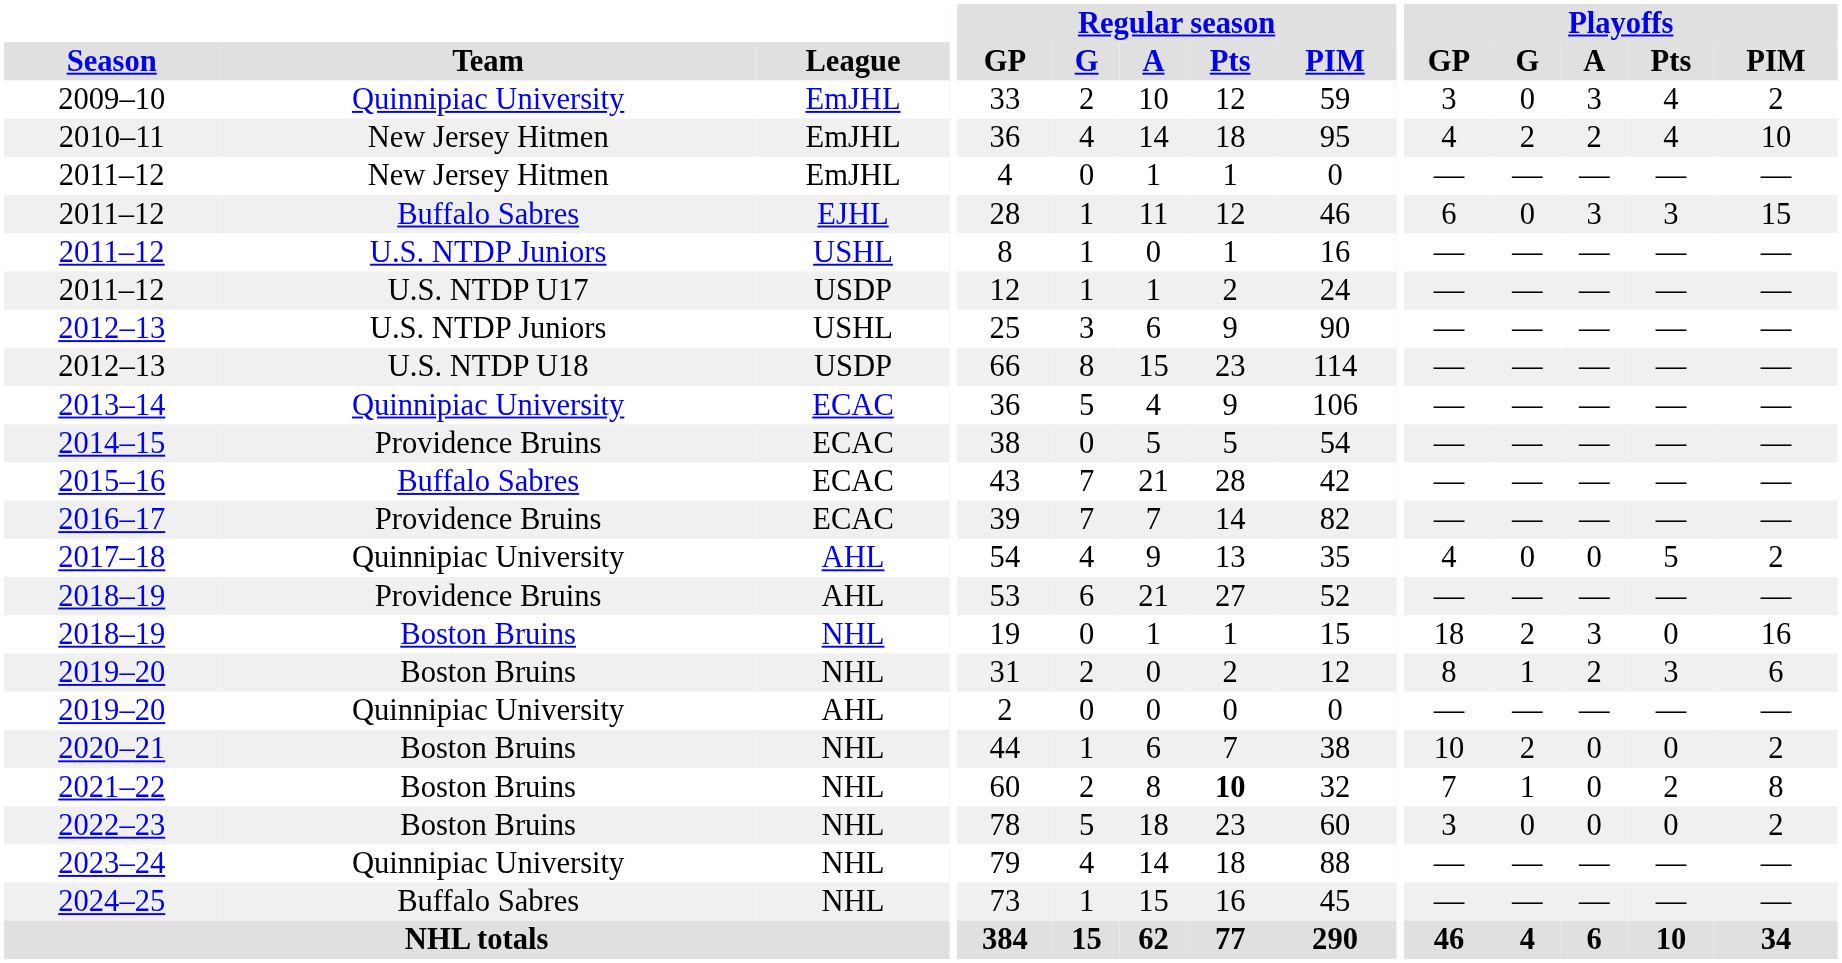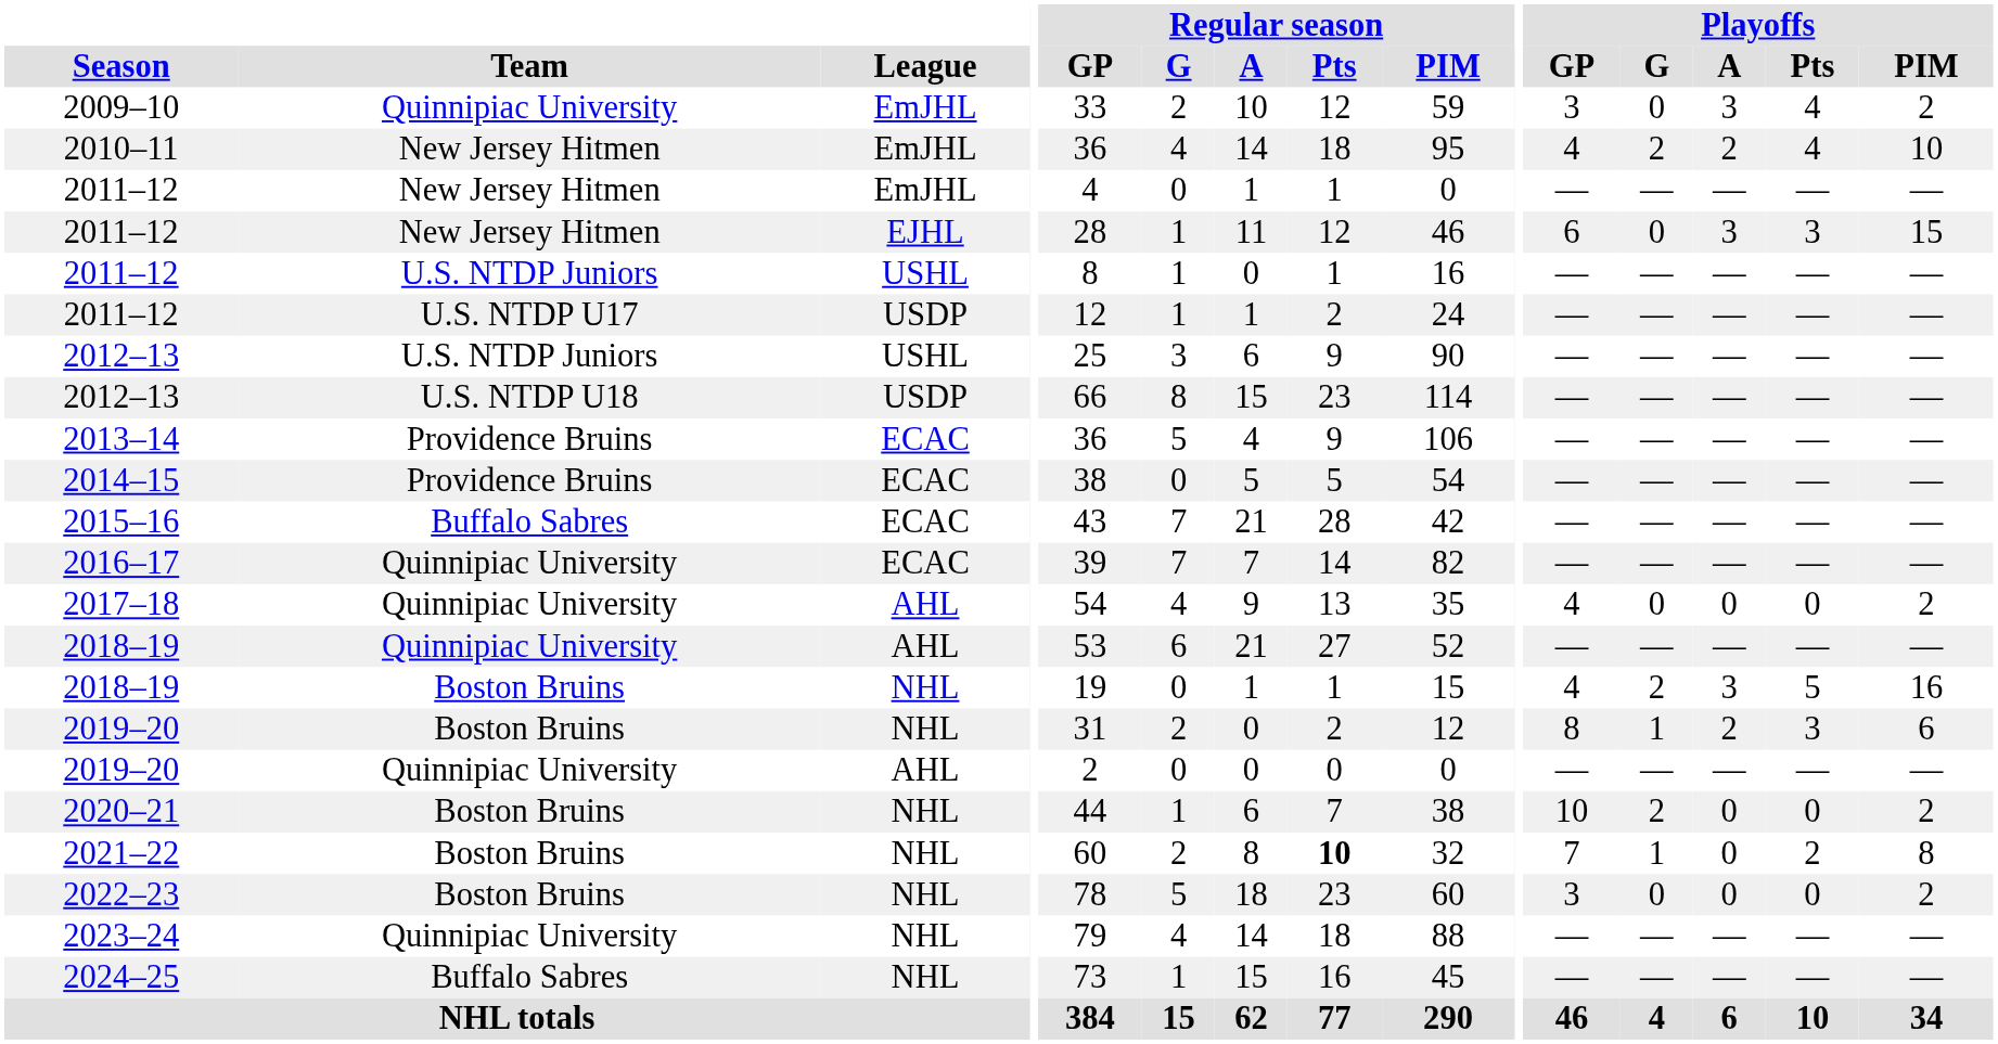2011–12 / EJHL | Team: Buffalo Sabres -> New Jersey Hitmen
2013–14 | Team: Quinnipiac University -> Providence Bruins
2016–17 | Team: Providence Bruins -> Quinnipiac University
2017–18 | Playoffs / Pts: 5 -> 0
2018–19 / AHL | Team: Providence Bruins -> Quinnipiac University
2018–19 / NHL | Playoffs / GP: 18 -> 4
2018–19 / NHL | Playoffs / Pts: 0 -> 5
